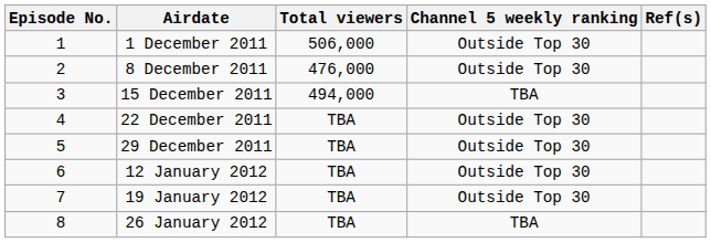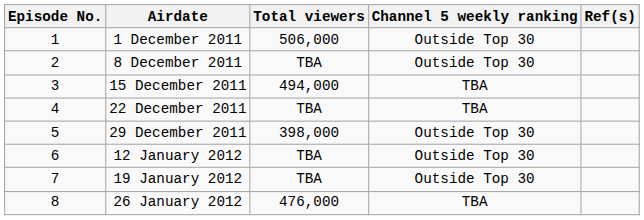8 December 2011 | Total viewers: 476,000 -> TBA
22 December 2011 | Channel 5 weekly ranking: Outside Top 30 -> TBA
29 December 2011 | Total viewers: TBA -> 398,000
26 January 2012 | Total viewers: TBA -> 476,000
